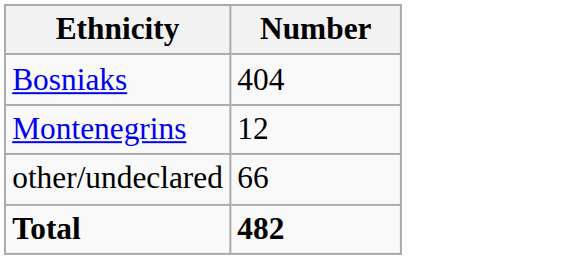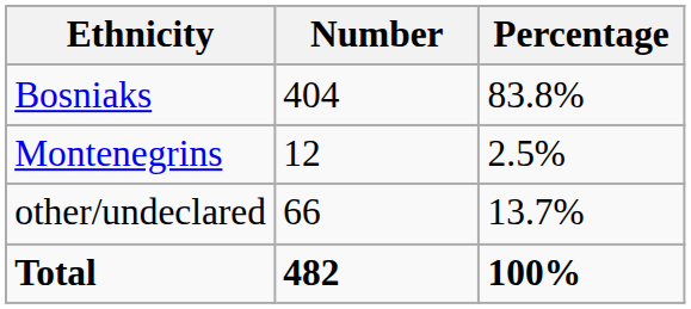+ column: Percentage | 83.8% | 2.5% | 13.7% | 100%
